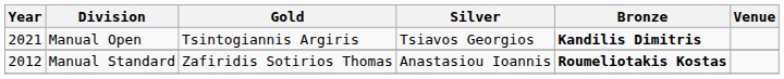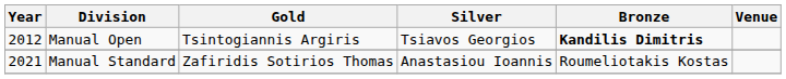Manual Open | Year: 2021 -> 2012
Manual Standard | Year: 2012 -> 2021
Manual Standard | Bronze: bold -> normal
